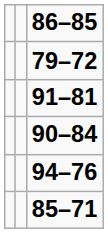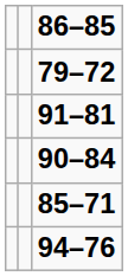rows swapped: 85–71 <-> 94–76
